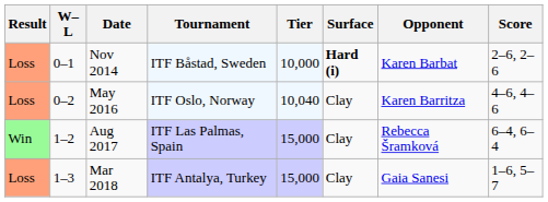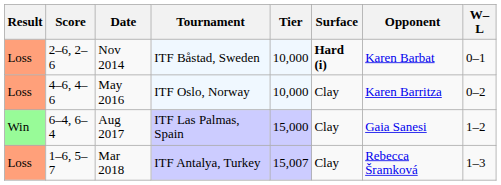columns swapped: W–L <-> Score
May 2016 | Tier: 10,040 -> 10,000
Aug 2017 | Opponent: Rebecca Šramková -> Gaia Sanesi
Mar 2018 | Tier: 15,000 -> 15,007
Mar 2018 | Opponent: Gaia Sanesi -> Rebecca Šramková
